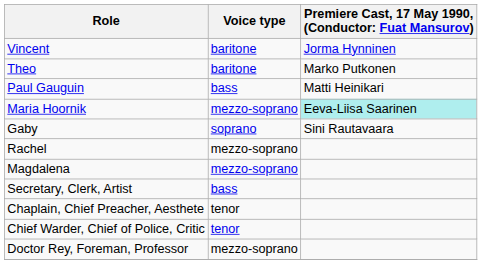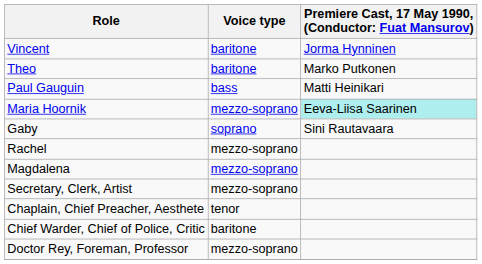Secretary, Clerk, Artist | Voice type: bass -> mezzo-soprano
Chief Warder, Chief of Police, Critic | Voice type: tenor -> baritone
